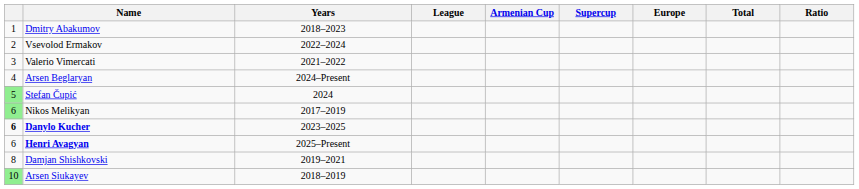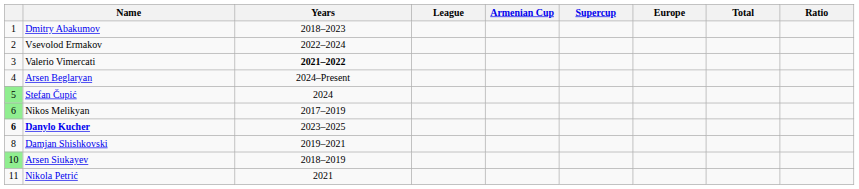Valerio Vimercati | Years: normal -> bold
- row: 6 | Henri Avagyan | 2025–Present
+ row: 11 | Nikola Petrić | 2021
